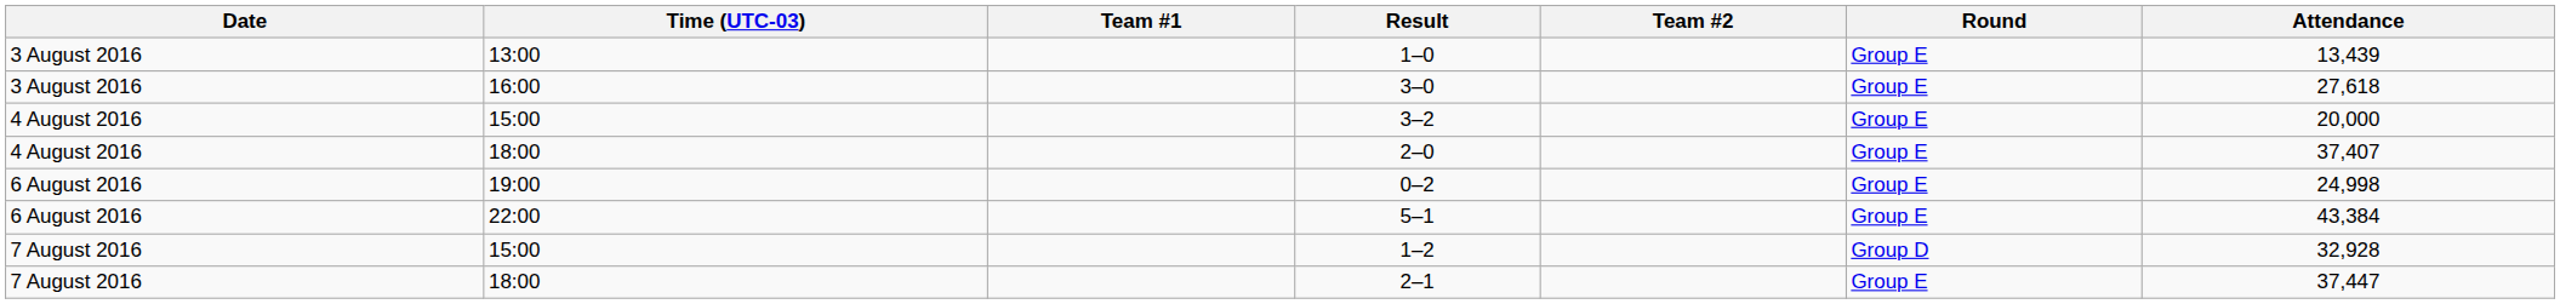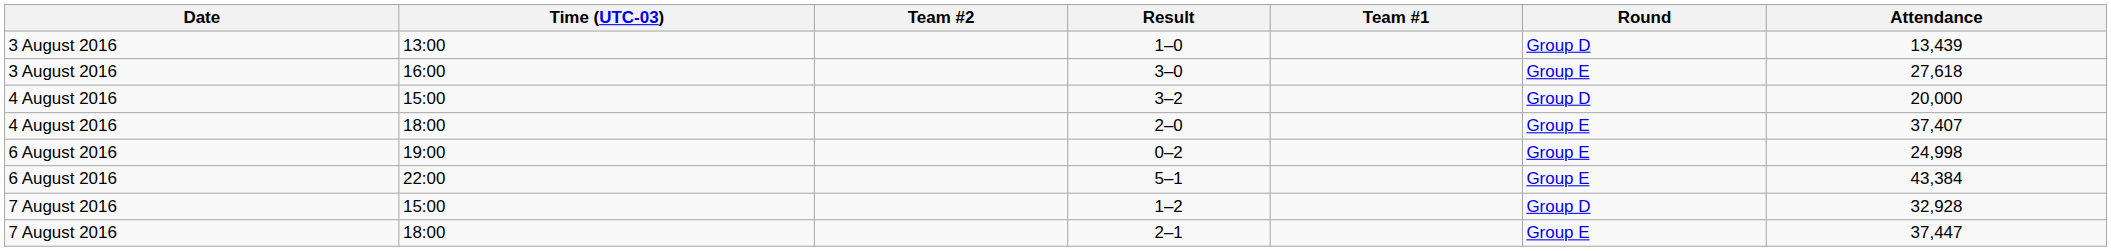columns swapped: Team #1 <-> Team #2
1–0 | Round: Group E -> Group D
3–2 | Round: Group E -> Group D
